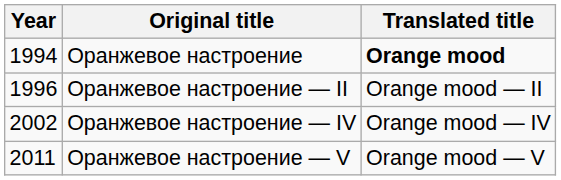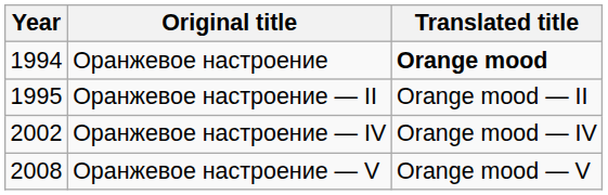Оранжевое настроение — II | Year: 1996 -> 1995
Оранжевое настроение — V | Year: 2011 -> 2008
